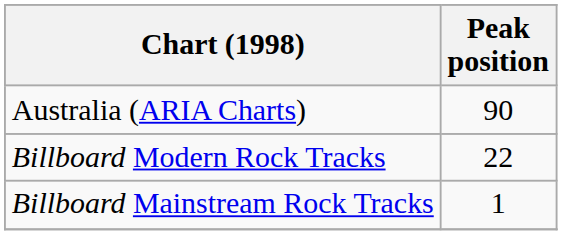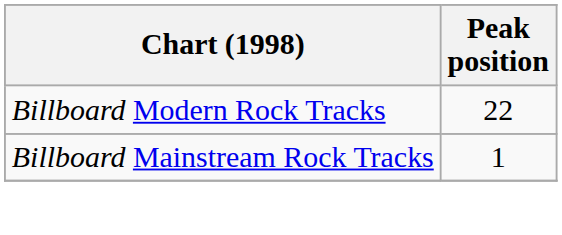- row: Australia (ARIA Charts) | 90
